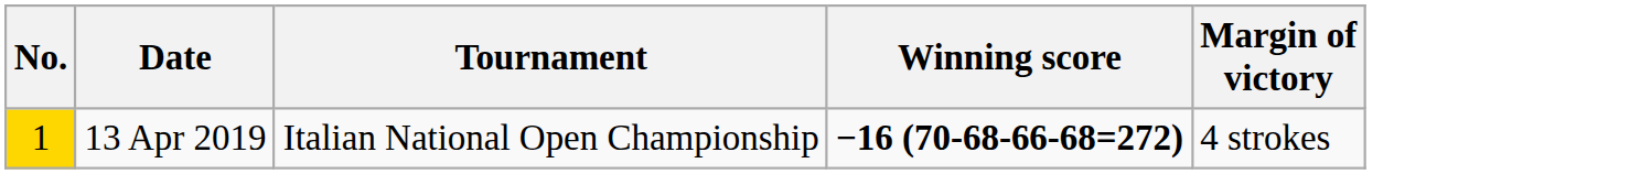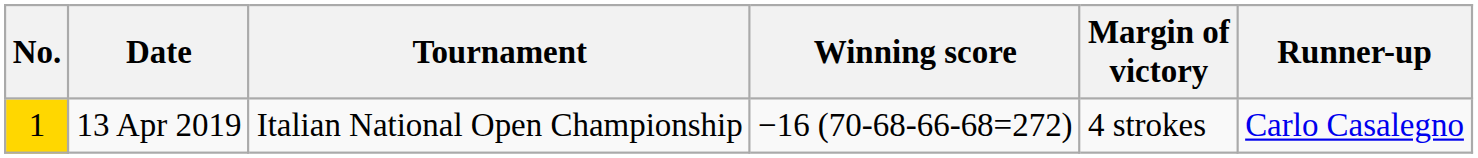+ column: Runner-up | Carlo Casalegno
13 Apr 2019 | Winning score: bold -> normal
